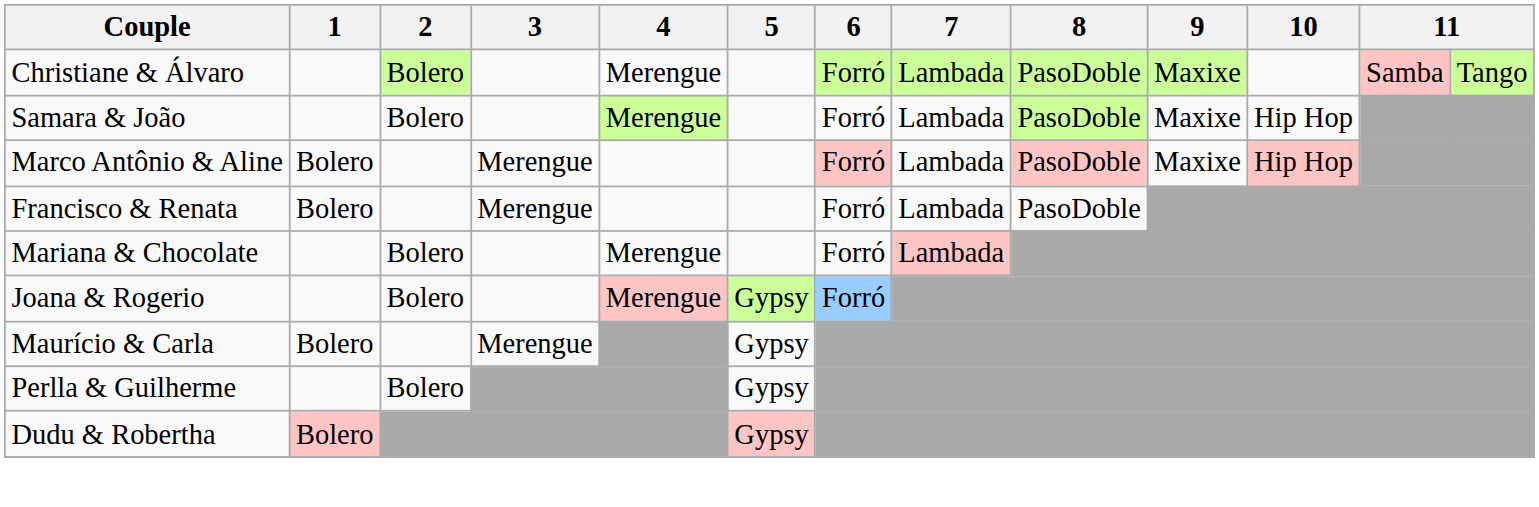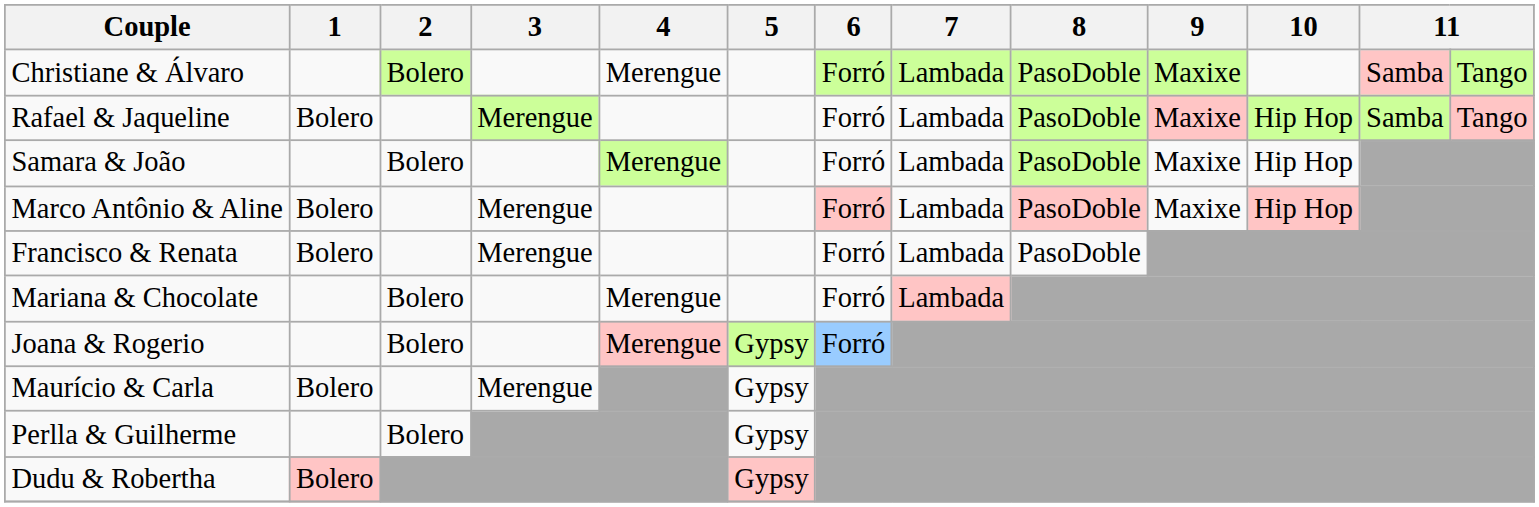+ row: Rafael & Jaqueline | Bolero | Merengue | Forró | Lambada | PasoDoble | Maxixe | Hip Hop | Samba | Tango
